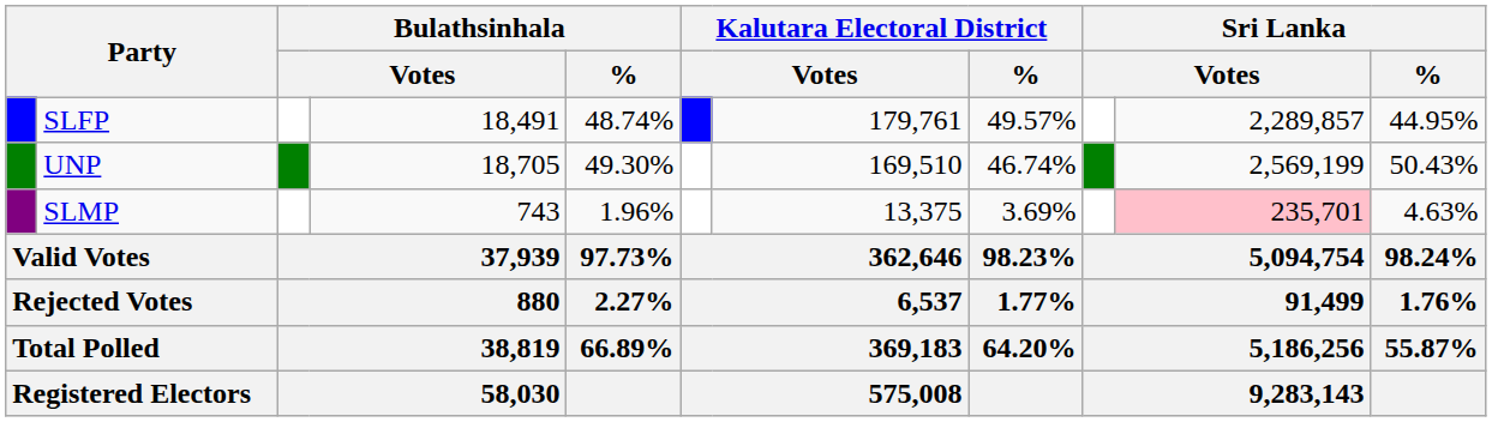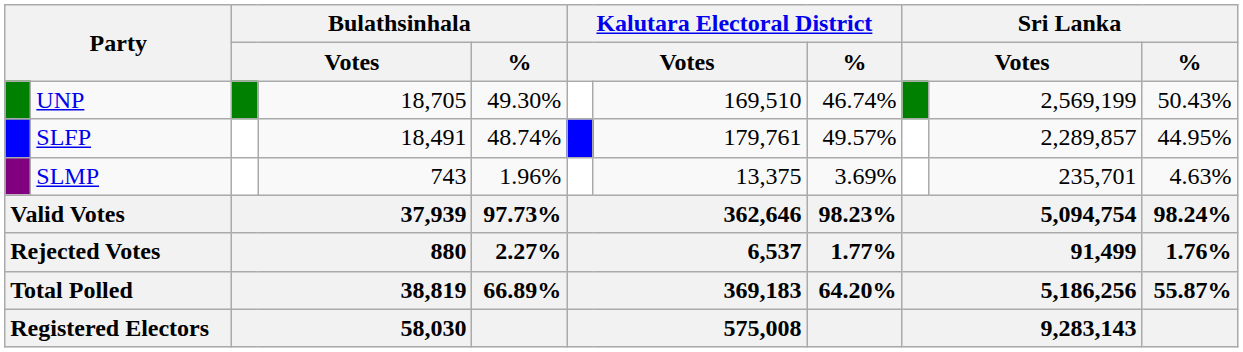rows swapped: UNP <-> SLFP
SLMP | column 10: pink background -> no background
